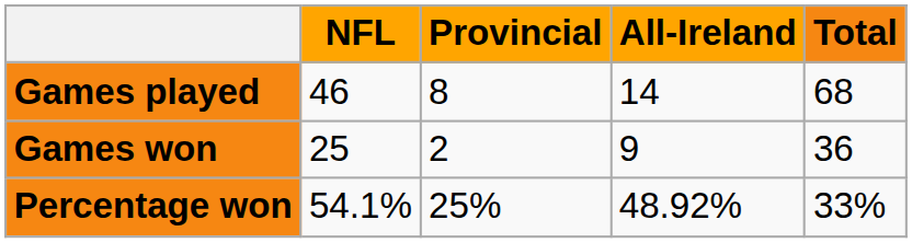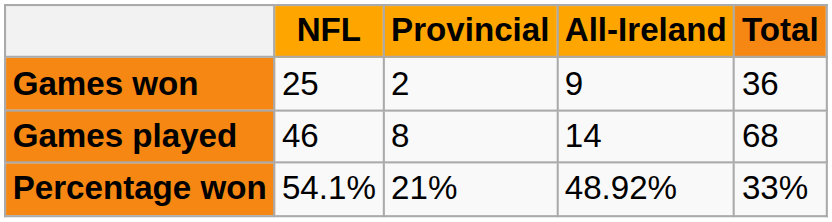rows swapped: Games played <-> Games won
Percentage won | Provincial: 25% -> 21%
